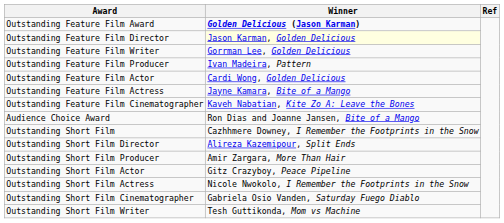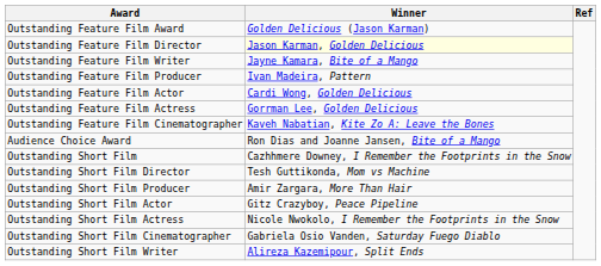Outstanding Feature Film Award | Winner: bold -> normal
Outstanding Feature Film Writer | Winner: Gorrman Lee, Golden Delicious -> Jayne Kamara, Bite of a Mango
Outstanding Feature Film Actress | Winner: Jayne Kamara, Bite of a Mango -> Gorrman Lee, Golden Delicious
Outstanding Short Film Director | Winner: Alireza Kazemipour, Split Ends -> Tesh Guttikonda, Mom vs Machine
Outstanding Short Film Writer | Winner: Tesh Guttikonda, Mom vs Machine -> Alireza Kazemipour, Split Ends
